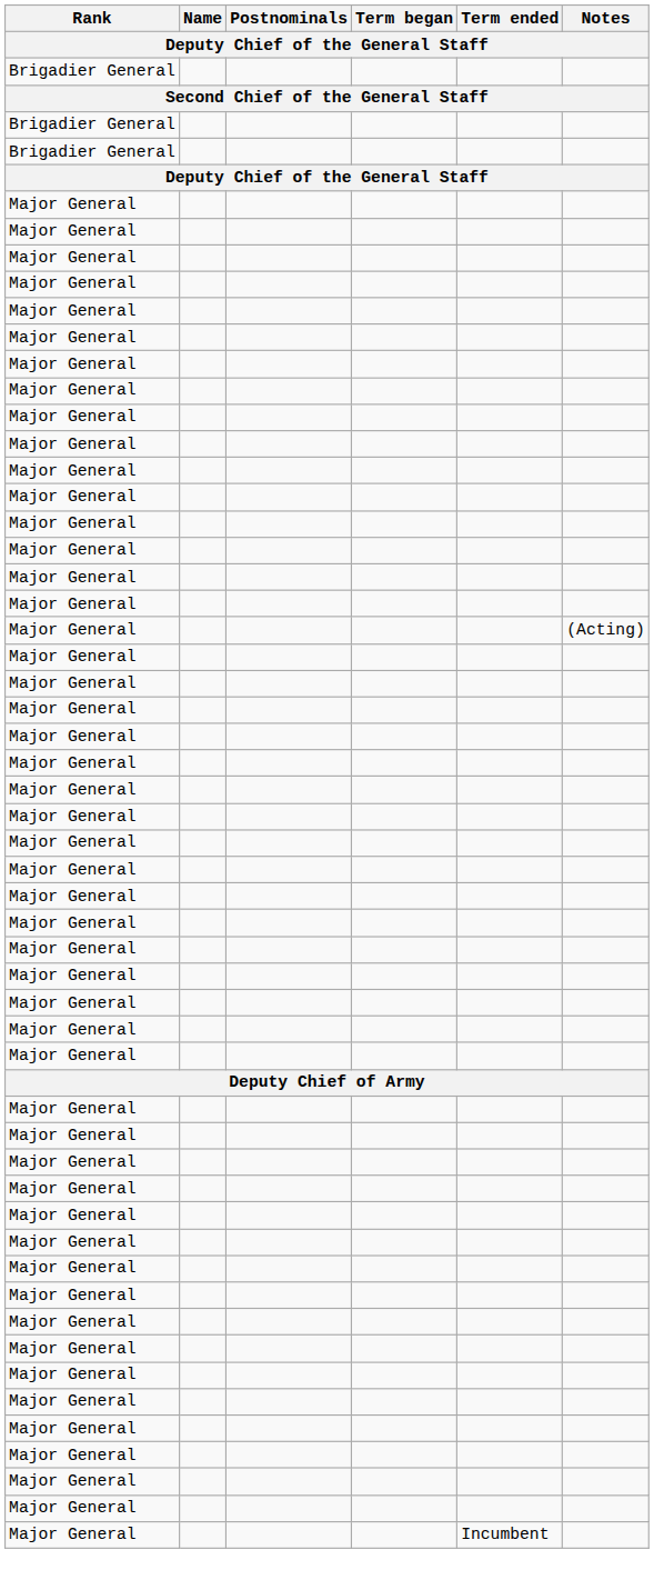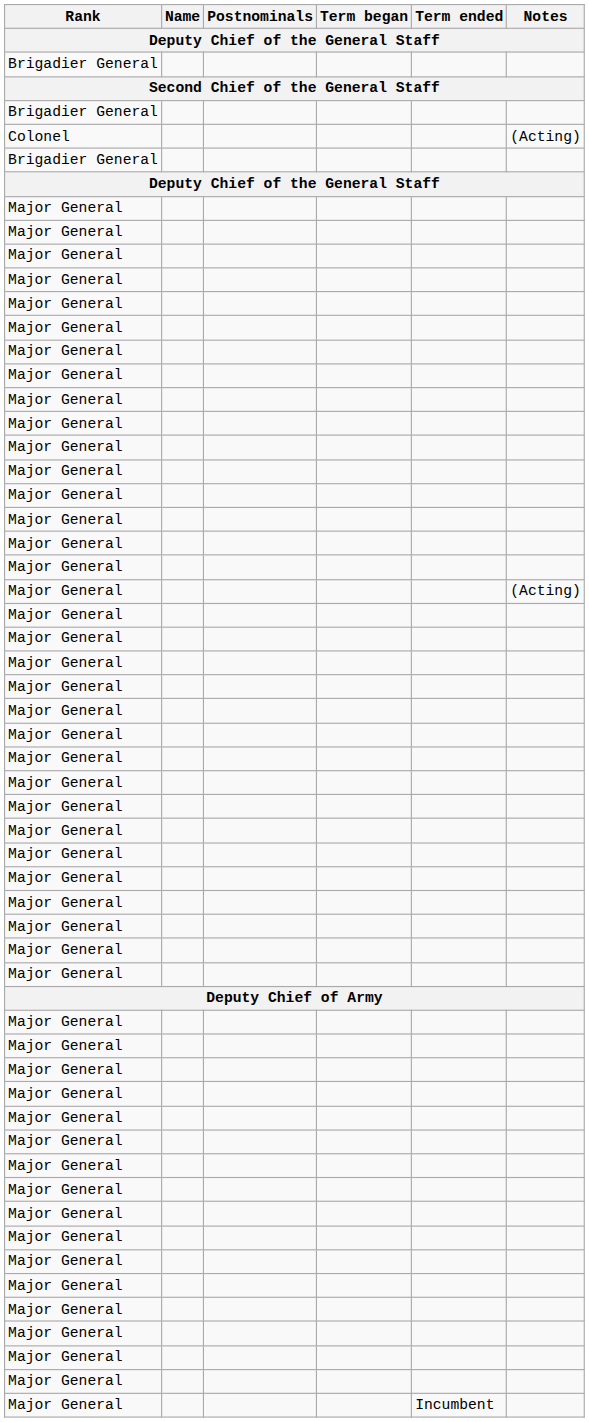+ row: Colonel | (Acting)
